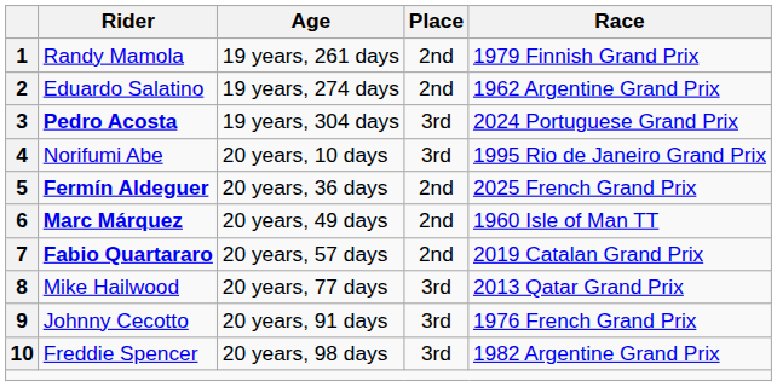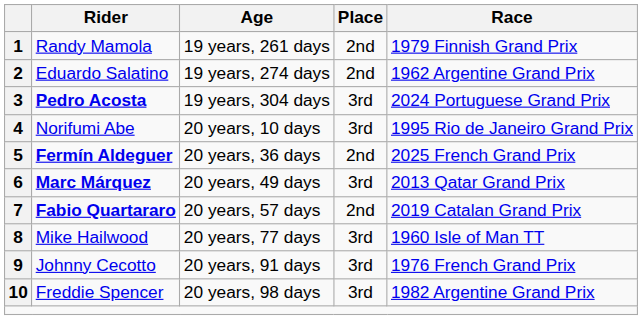6 | Place: 2nd -> 3rd
6 | Race: 1960 Isle of Man TT -> 2013 Qatar Grand Prix
8 | Race: 2013 Qatar Grand Prix -> 1960 Isle of Man TT
